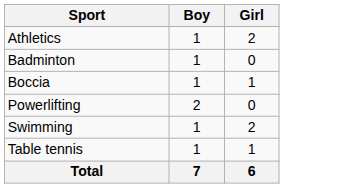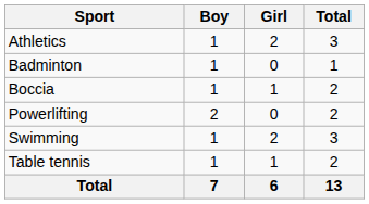+ column: Total | 3 | 1 | 2 | 2 | 3 | 2 | 13
